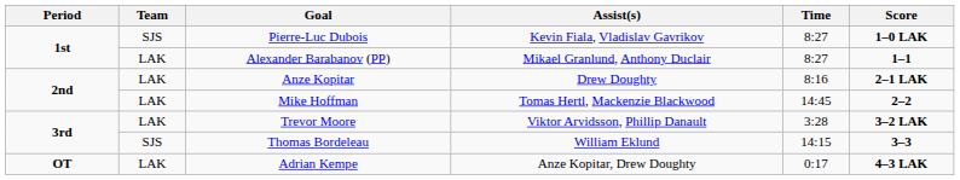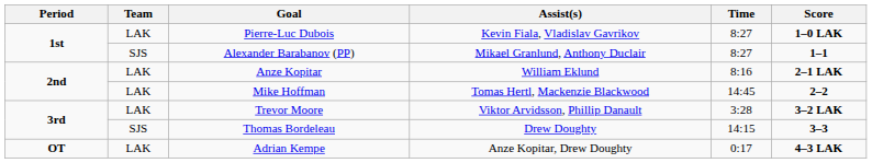Pierre-Luc Dubois | Team: SJS -> LAK
Alexander Barabanov (PP) | Team: LAK -> SJS
Anze Kopitar | Assist(s): Drew Doughty -> William Eklund
Thomas Bordeleau | Assist(s): William Eklund -> Drew Doughty
